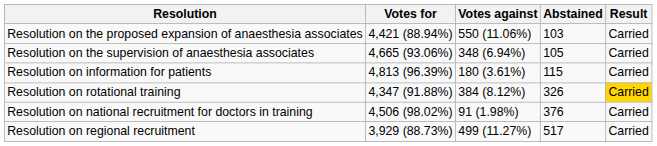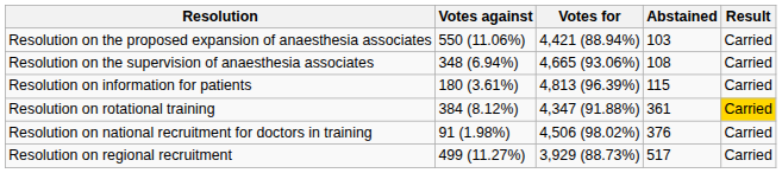columns swapped: Votes for <-> Votes against
Resolution on the supervision of anaesthesia associates | Abstained: 105 -> 108
Resolution on rotational training | Abstained: 326 -> 361
